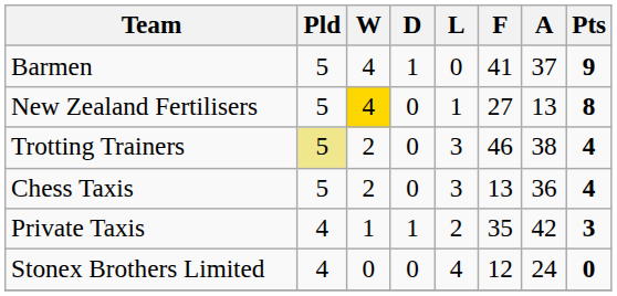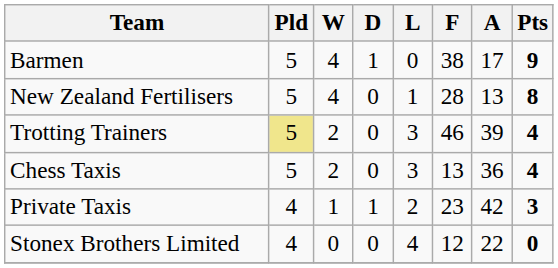Barmen | F: 41 -> 38
Barmen | A: 37 -> 17
New Zealand Fertilisers | W: gold background -> no background
New Zealand Fertilisers | F: 27 -> 28
Trotting Trainers | A: 38 -> 39
Private Taxis | F: 35 -> 23
Stonex Brothers Limited | A: 24 -> 22
